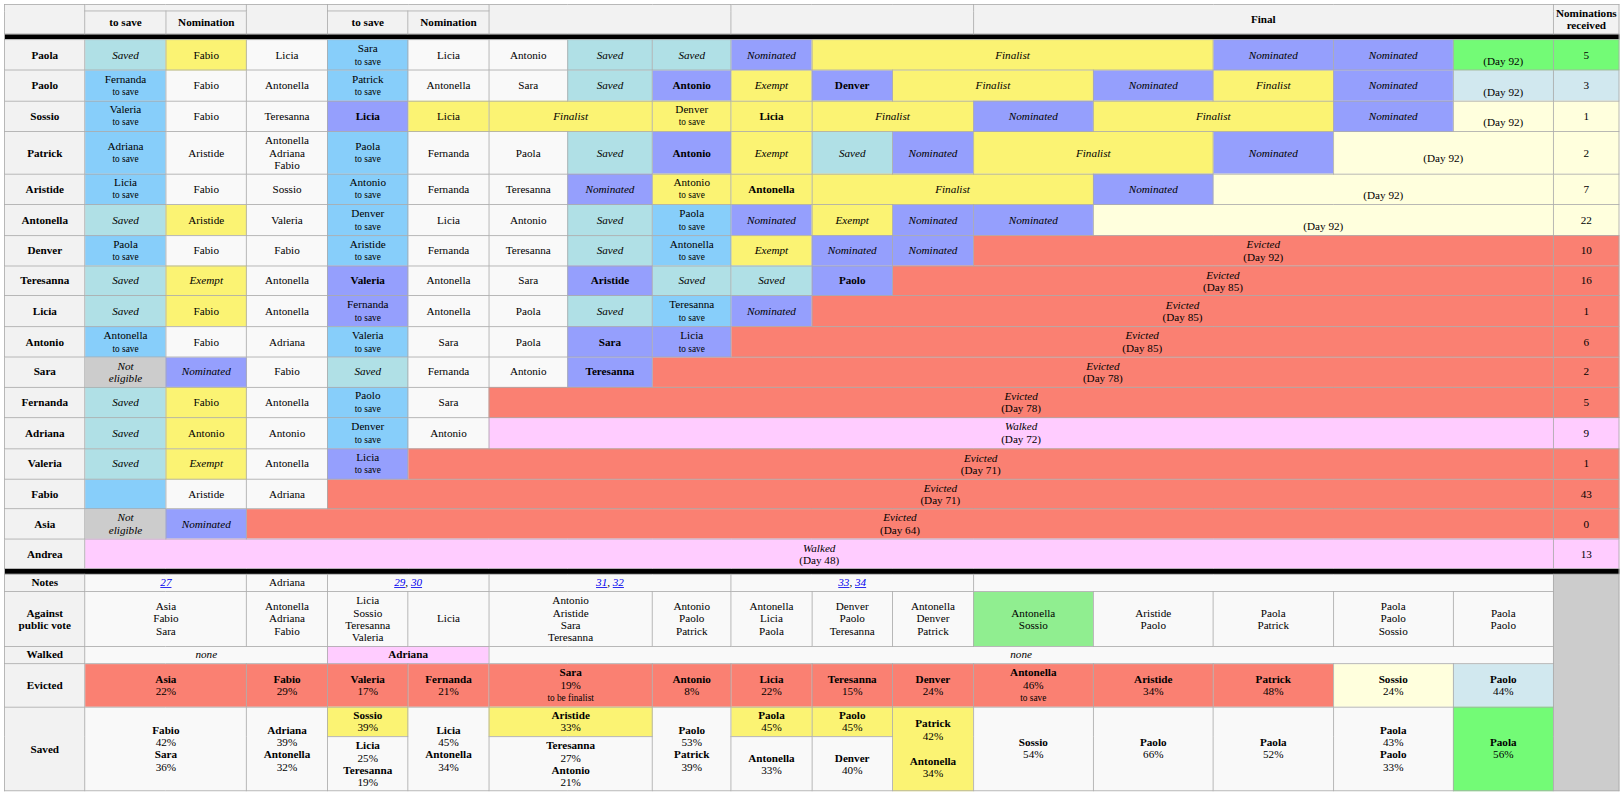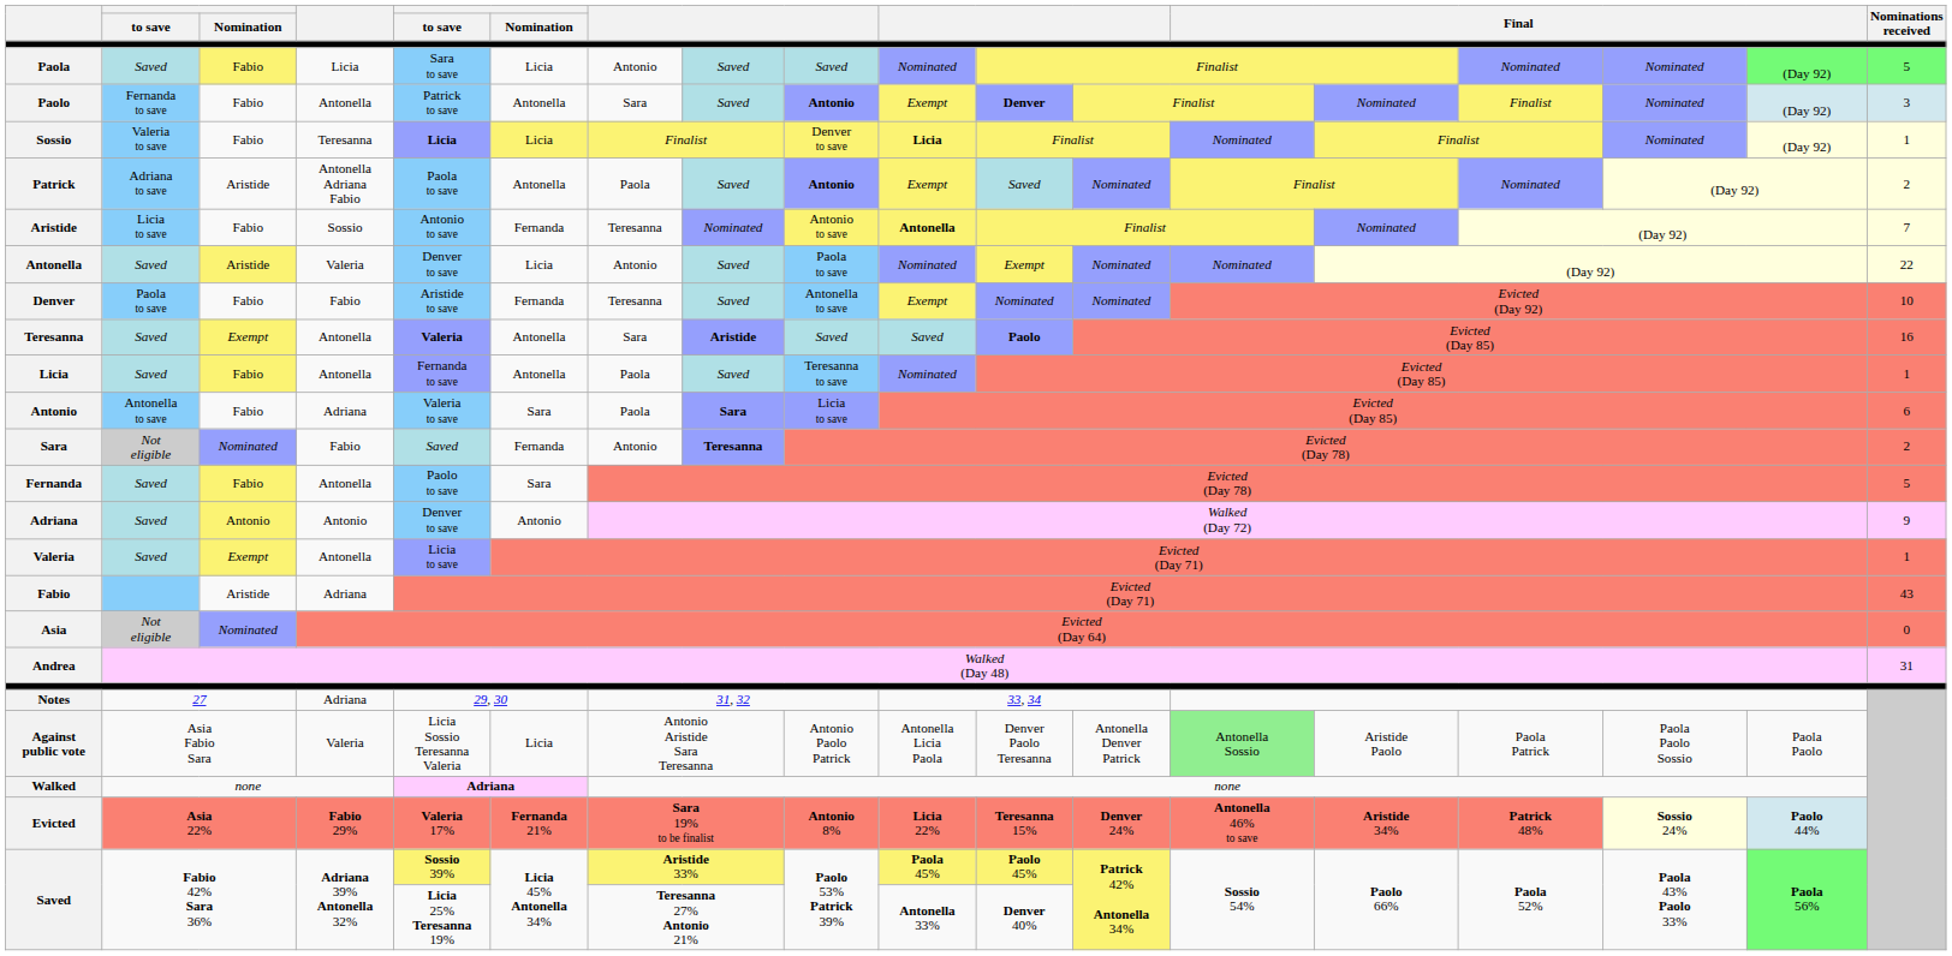Patrick | column 6: Fernanda -> Antonella
Andrea | Nominations received: 13 -> 31
Against public vote | column 4: Antonella Adriana Fabio -> Valeria
